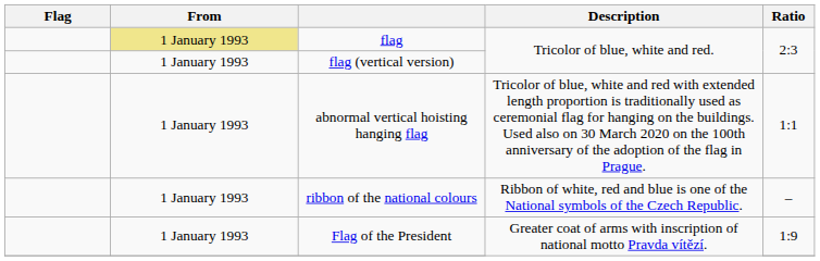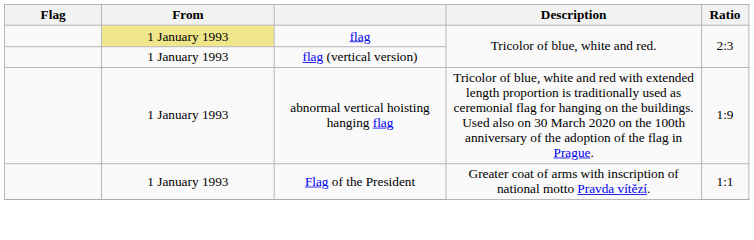abnormal vertical hoisting hanging flag | Ratio: 1:1 -> 1:9
- row: 1 January 1993 | ribbon of the national colours | Ribbon of white, red and blue is one of the National symbols of the Czech Republic. | –
Flag of the President | Ratio: 1:9 -> 1:1
